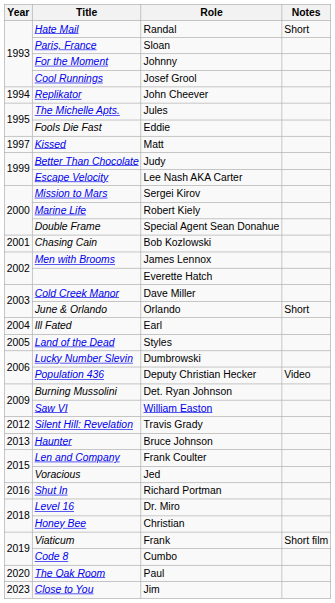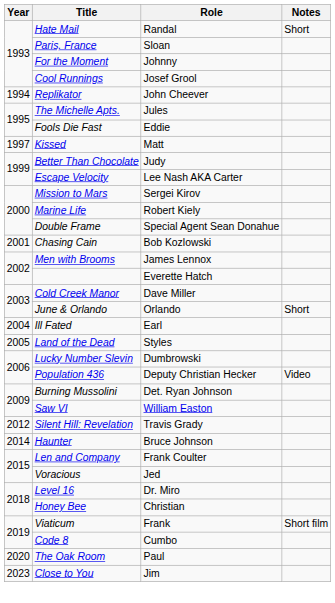Haunter | Year: 2013 -> 2014
- row: 2016 | Shut In | Richard Portman
